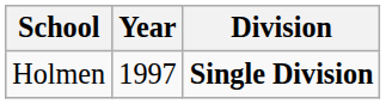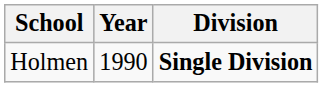Holmen | Year: 1997 -> 1990
